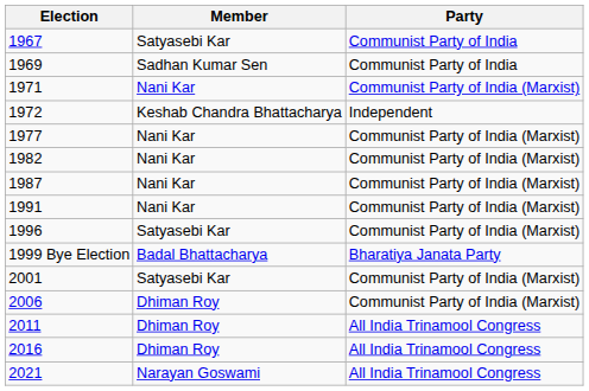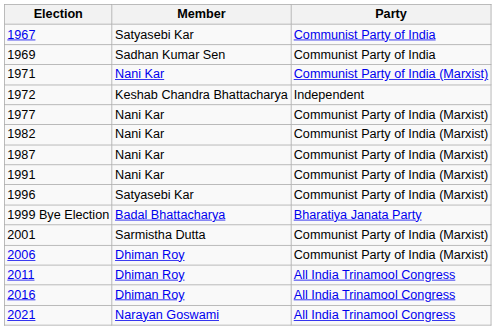2001 | Member: Satyasebi Kar -> Sarmistha Dutta
